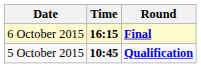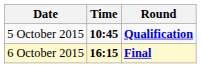rows swapped: 5 October 2015 <-> 6 October 2015
